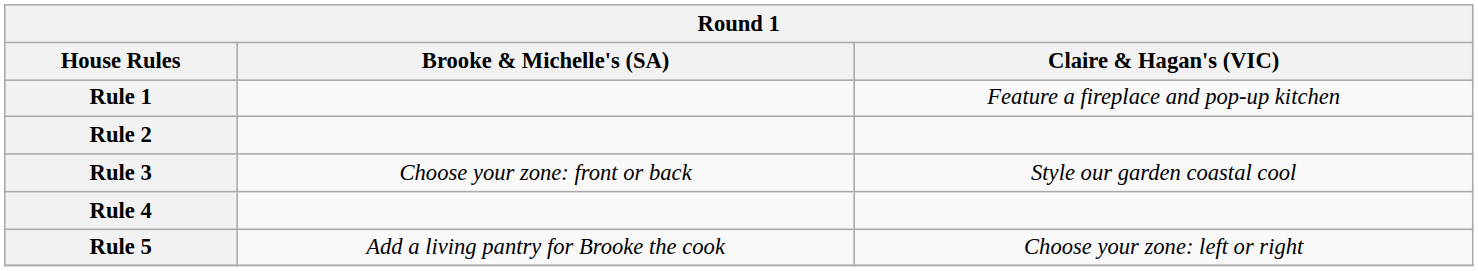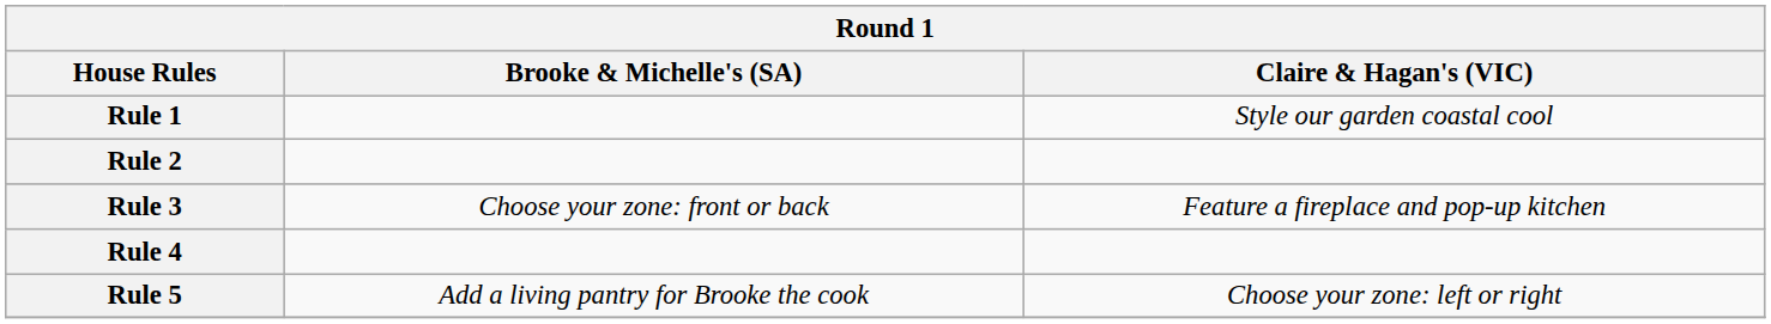Rule 1 | Claire & Hagan's (VIC): Feature a fireplace and pop-up kitchen -> Style our garden coastal cool
Rule 3 | Claire & Hagan's (VIC): Style our garden coastal cool -> Feature a fireplace and pop-up kitchen
